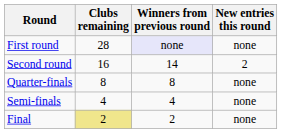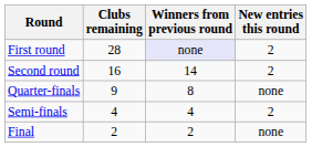First round | New entries this round: none -> 2
Quarter-finals | Clubs remaining: 8 -> 9
Semi-finals | New entries this round: none -> 2
Final | Clubs remaining: khaki background -> no background
